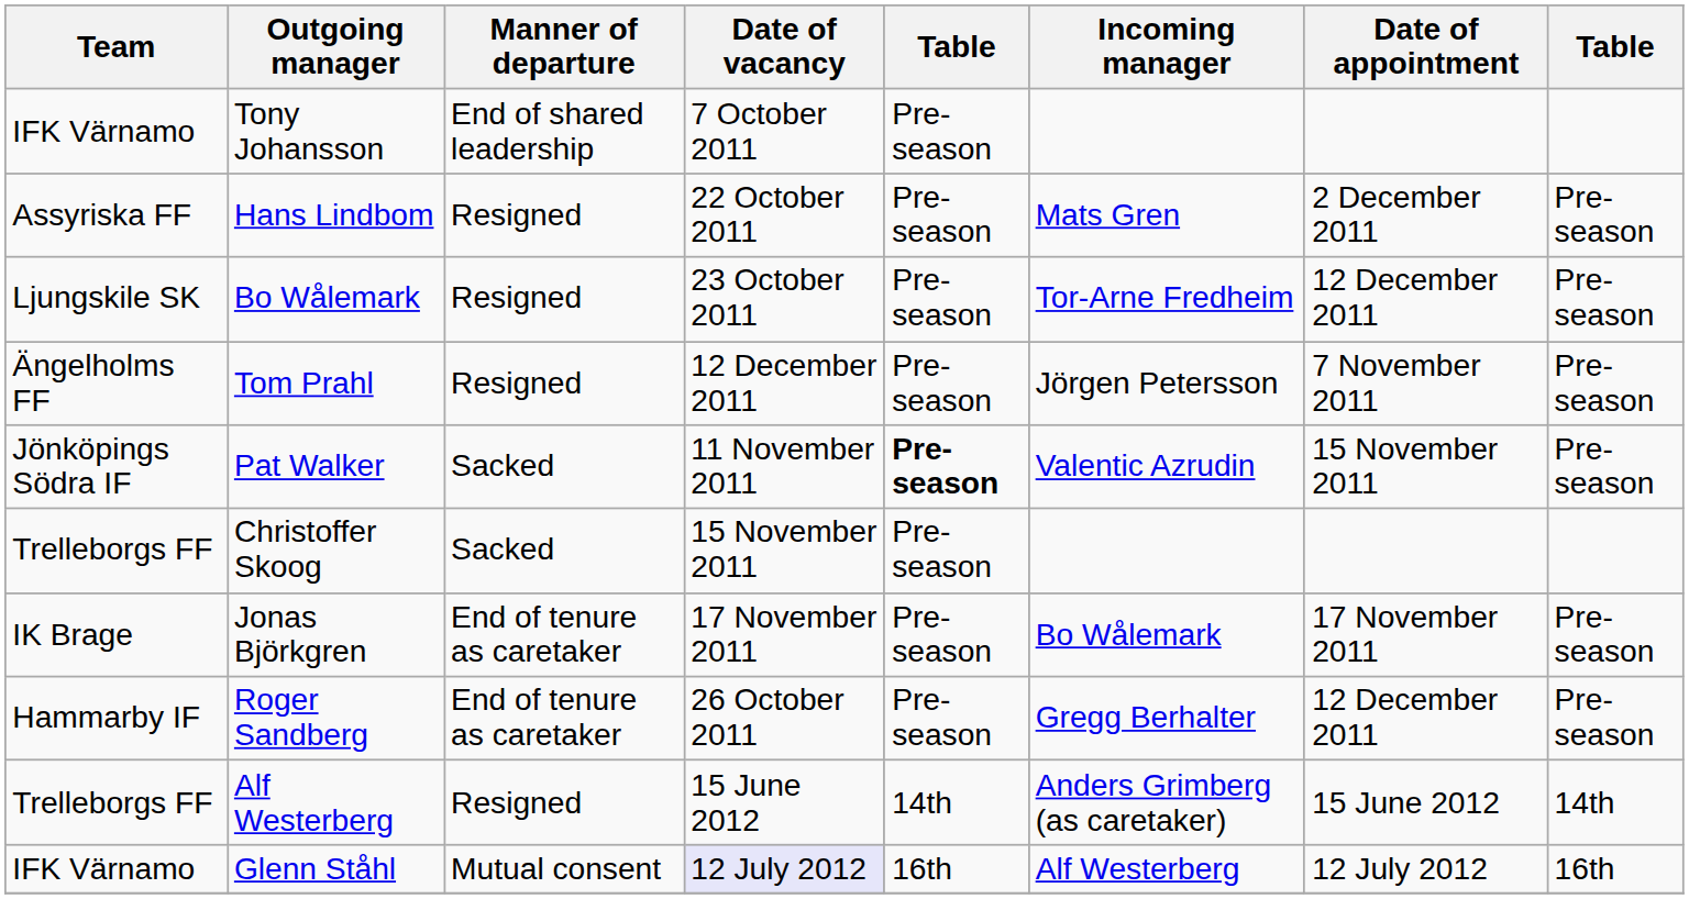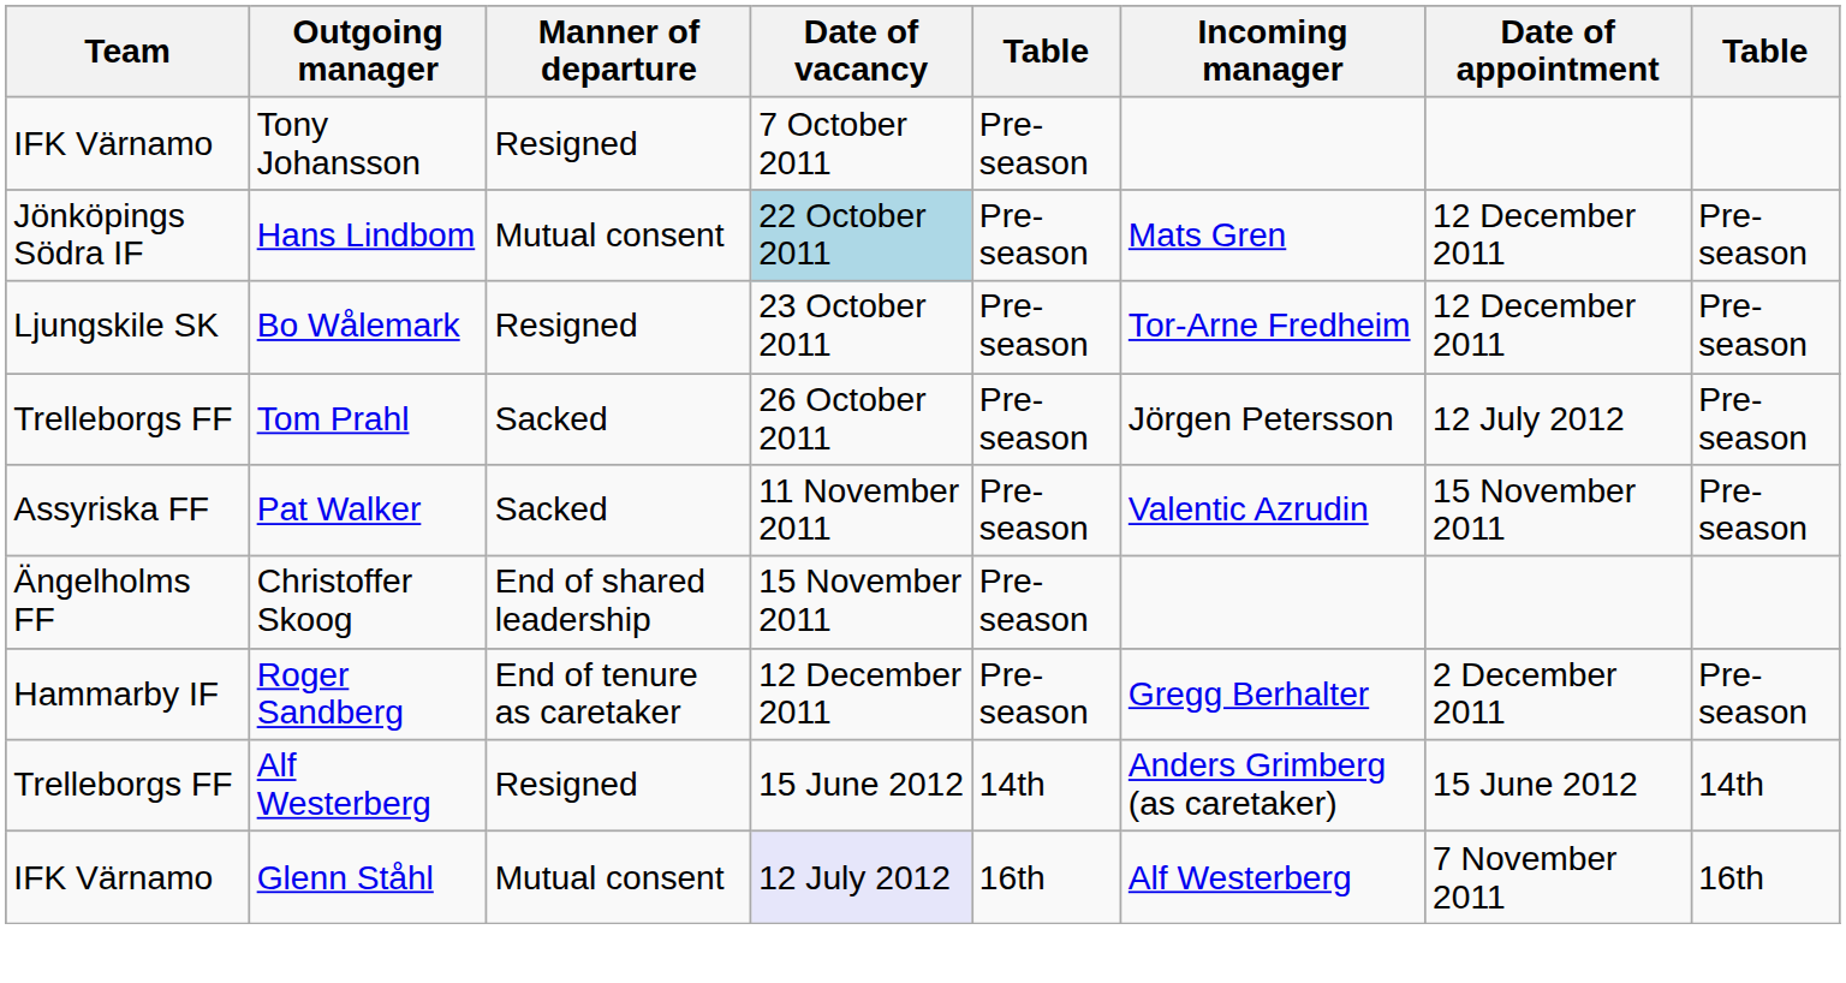Tony Johansson | Manner of departure: End of shared leadership -> Resigned
Hans Lindbom | Team: Assyriska FF -> Jönköpings Södra IF
Hans Lindbom | Manner of departure: Resigned -> Mutual consent
Hans Lindbom | Date of vacancy: no background -> lightblue background
Hans Lindbom | Date of appointment: 2 December 2011 -> 12 December 2011
Tom Prahl | Team: Ängelholms FF -> Trelleborgs FF
Tom Prahl | Manner of departure: Resigned -> Sacked
Tom Prahl | Date of vacancy: 12 December 2011 -> 26 October 2011
Tom Prahl | Date of appointment: 7 November 2011 -> 12 July 2012
Pat Walker | Team: Jönköpings Södra IF -> Assyriska FF
Pat Walker | column 5: bold -> normal
Christoffer Skoog | Team: Trelleborgs FF -> Ängelholms FF
Christoffer Skoog | Manner of departure: Sacked -> End of shared leadership
- row: IK Brage | Jonas Björkgren | End of tenure as caretaker | 17 November 2011 | Pre-season | Bo Wålemark | 17 November 2011 | Pre-season
Roger Sandberg | Date of vacancy: 26 October 2011 -> 12 December 2011
Roger Sandberg | Date of appointment: 12 December 2011 -> 2 December 2011
Glenn Ståhl | Date of appointment: 12 July 2012 -> 7 November 2011
